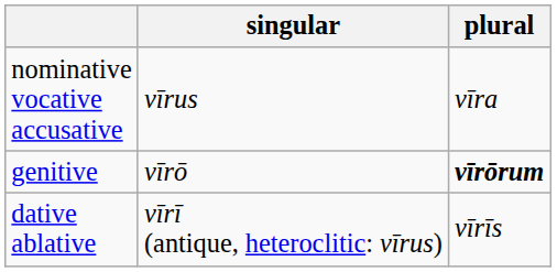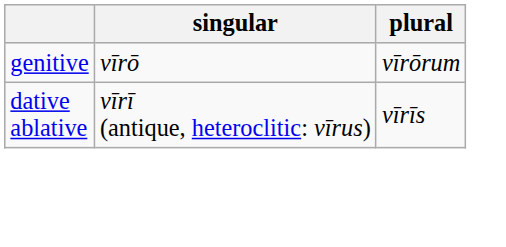- row: nominative vocative accusative | vīrus | vīra
genitive | plural: bold -> normal
